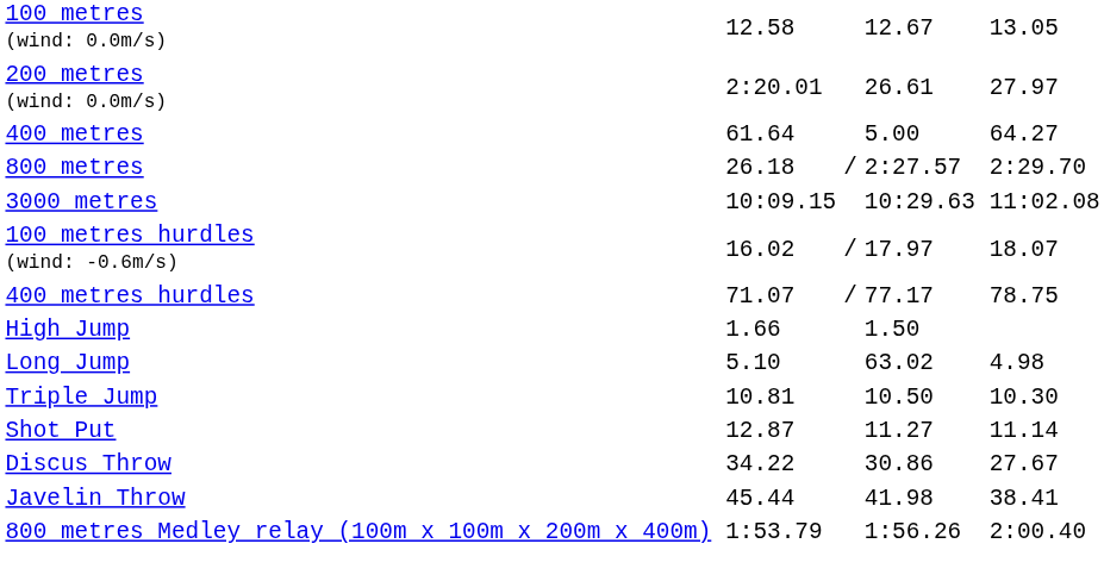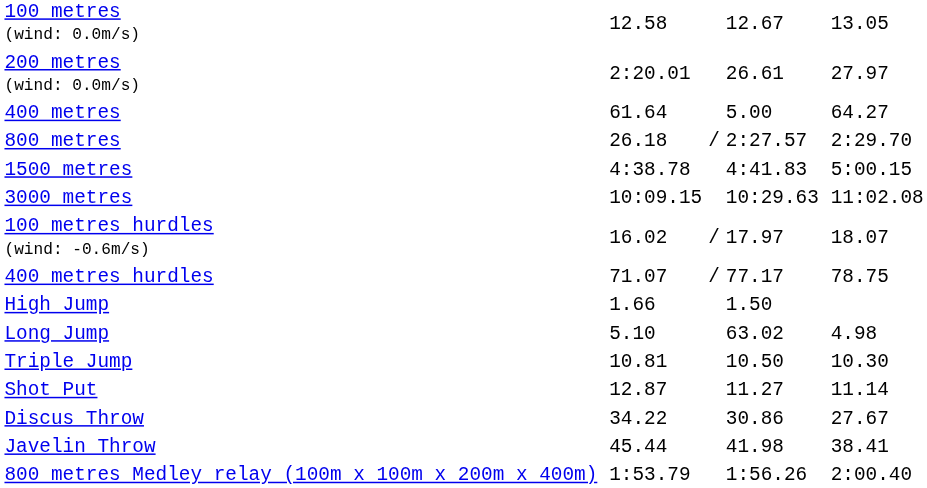+ row: 1500 metres | 4:38.78 | 4:41.83 | 5:00.15
